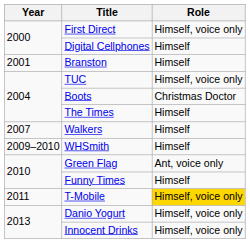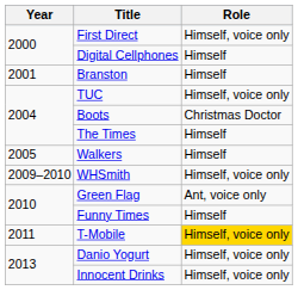Walkers | Year: 2007 -> 2005
WHSmith | Role: Himself -> Himself, voice only
